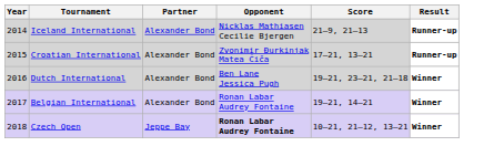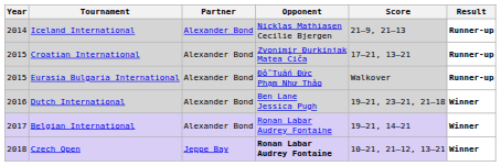+ row: 2015 | Eurasia Bulgaria International | Alexander Bond | Đỗ Tuấn Đức Phạm Như Thảo | Walkover | Runner-up
